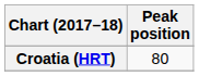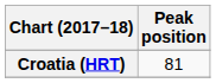Croatia (HRT) | Peak position: 80 -> 81
